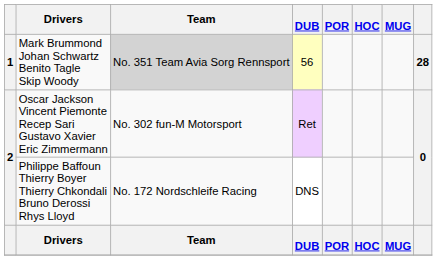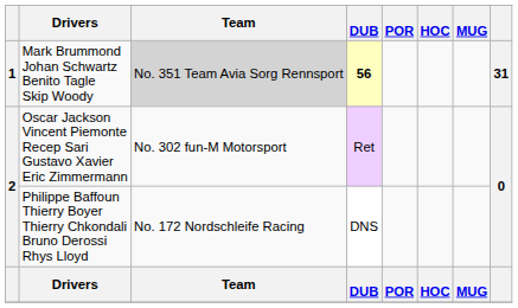Mark Brummond Johan Schwartz Benito Tagle Skip Woody | DUB: normal -> bold
Mark Brummond Johan Schwartz Benito Tagle Skip Woody | column 8: 28 -> 31
